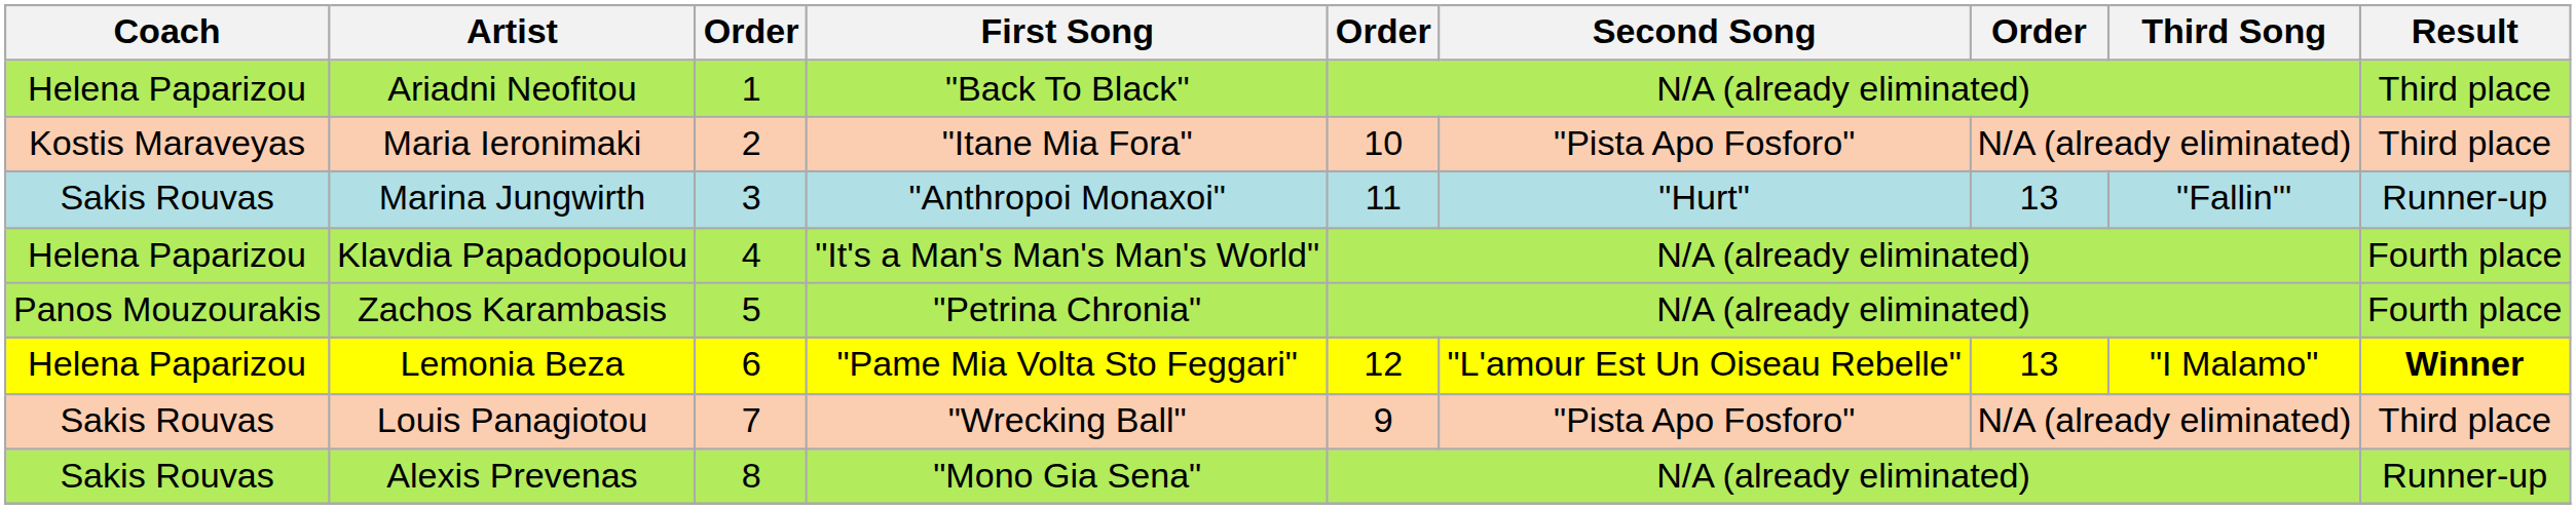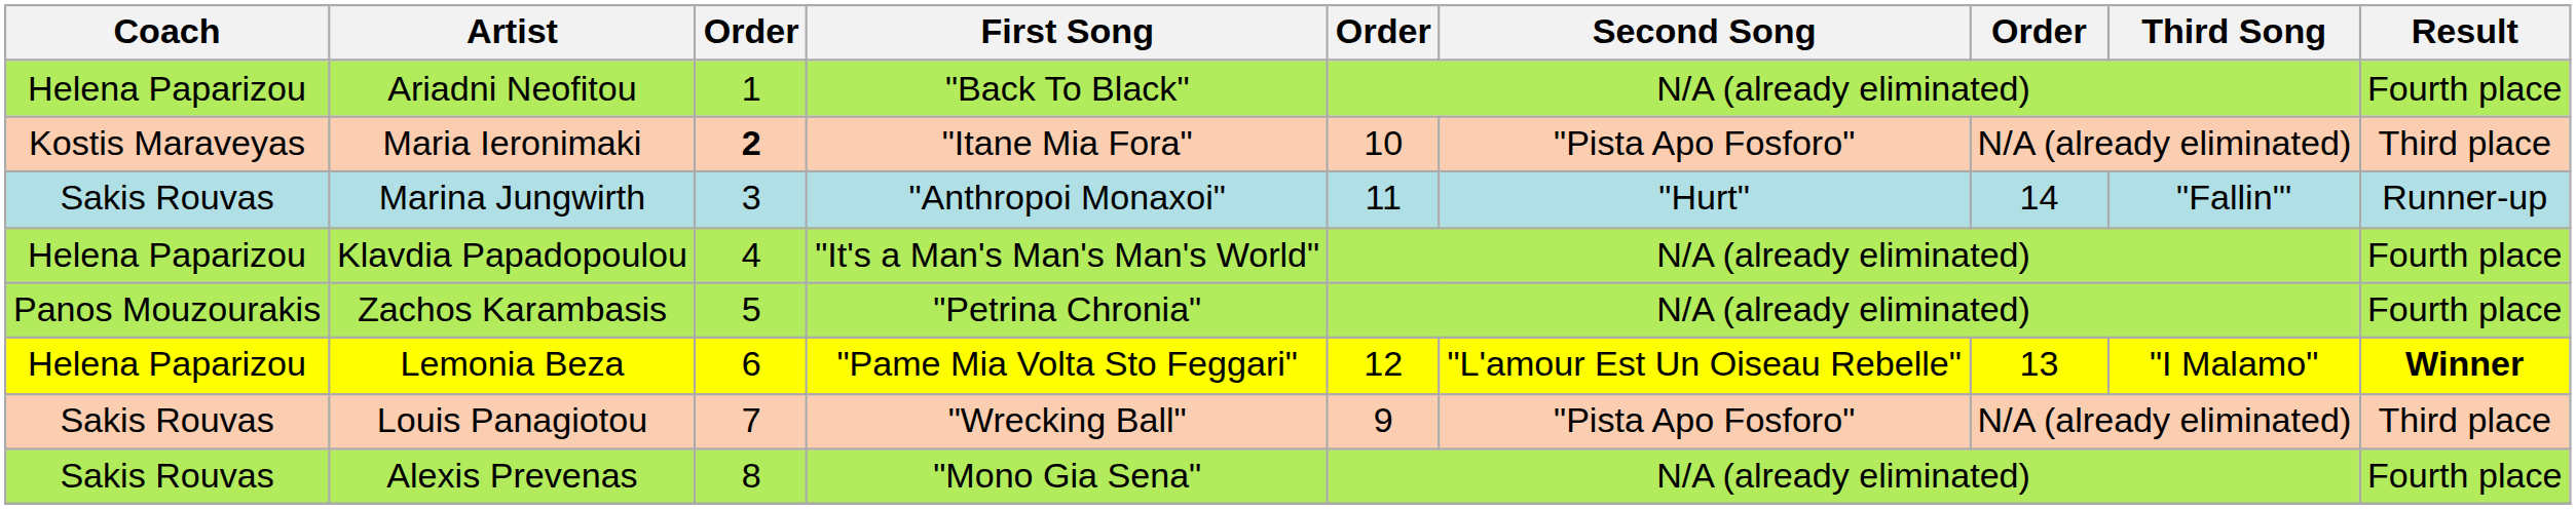Ariadni Neofitou | Result: Third place -> Fourth place
Maria Ieronimaki | column 3: normal -> bold
Marina Jungwirth | column 7: 13 -> 14
Alexis Prevenas | Result: Runner-up -> Fourth place
